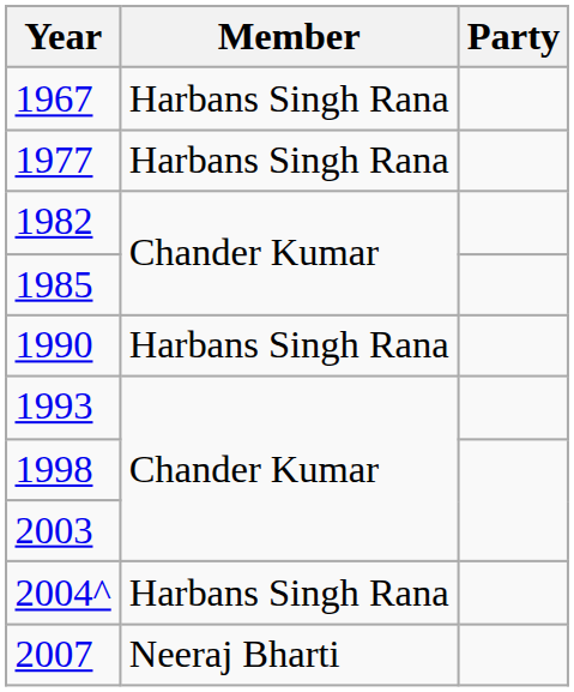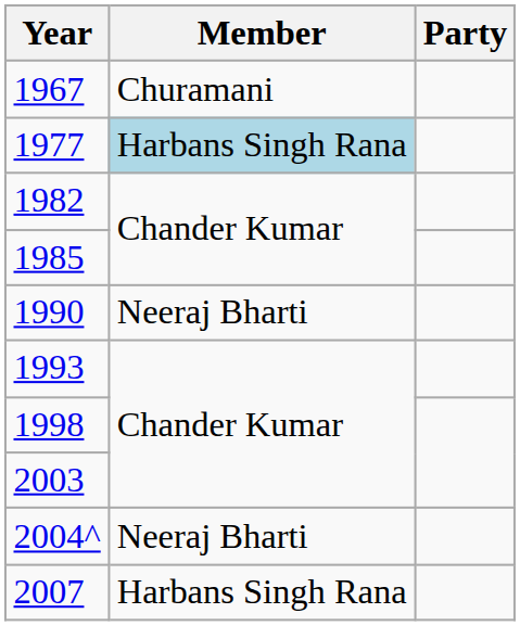1967 | Member: Harbans Singh Rana -> Churamani
1977 | Member: no background -> lightblue background
1990 | Member: Harbans Singh Rana -> Neeraj Bharti
2004^ | Member: Harbans Singh Rana -> Neeraj Bharti
2007 | Member: Neeraj Bharti -> Harbans Singh Rana
